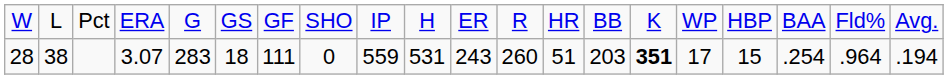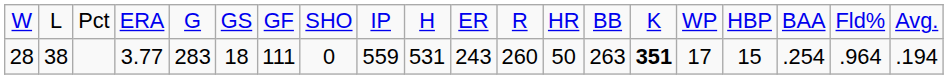28 | column 4: 3.07 -> 3.77
28 | column 13: 51 -> 50
28 | column 14: 203 -> 263
